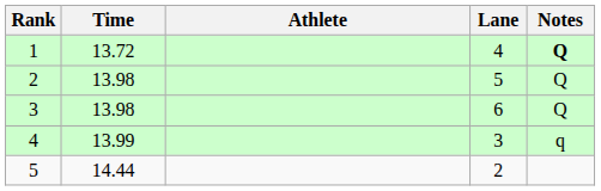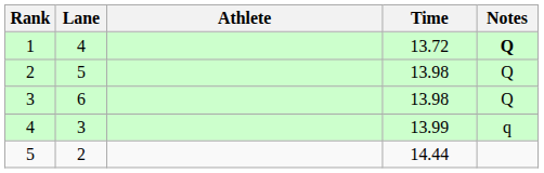columns swapped: Lane <-> Time
